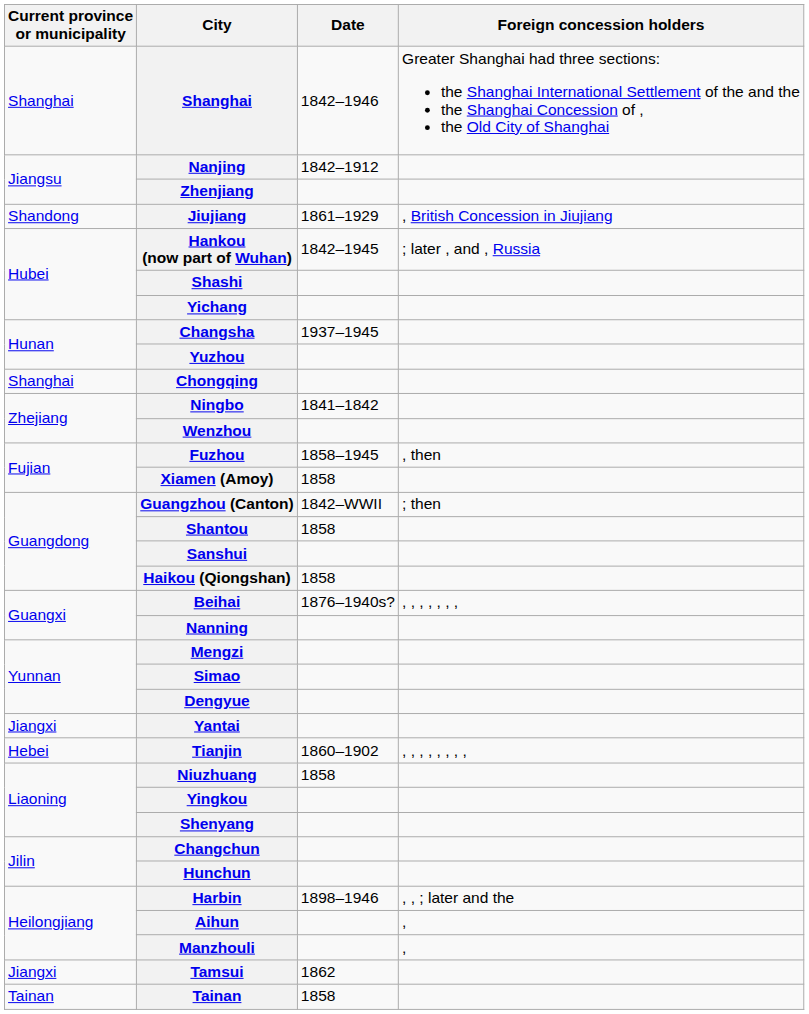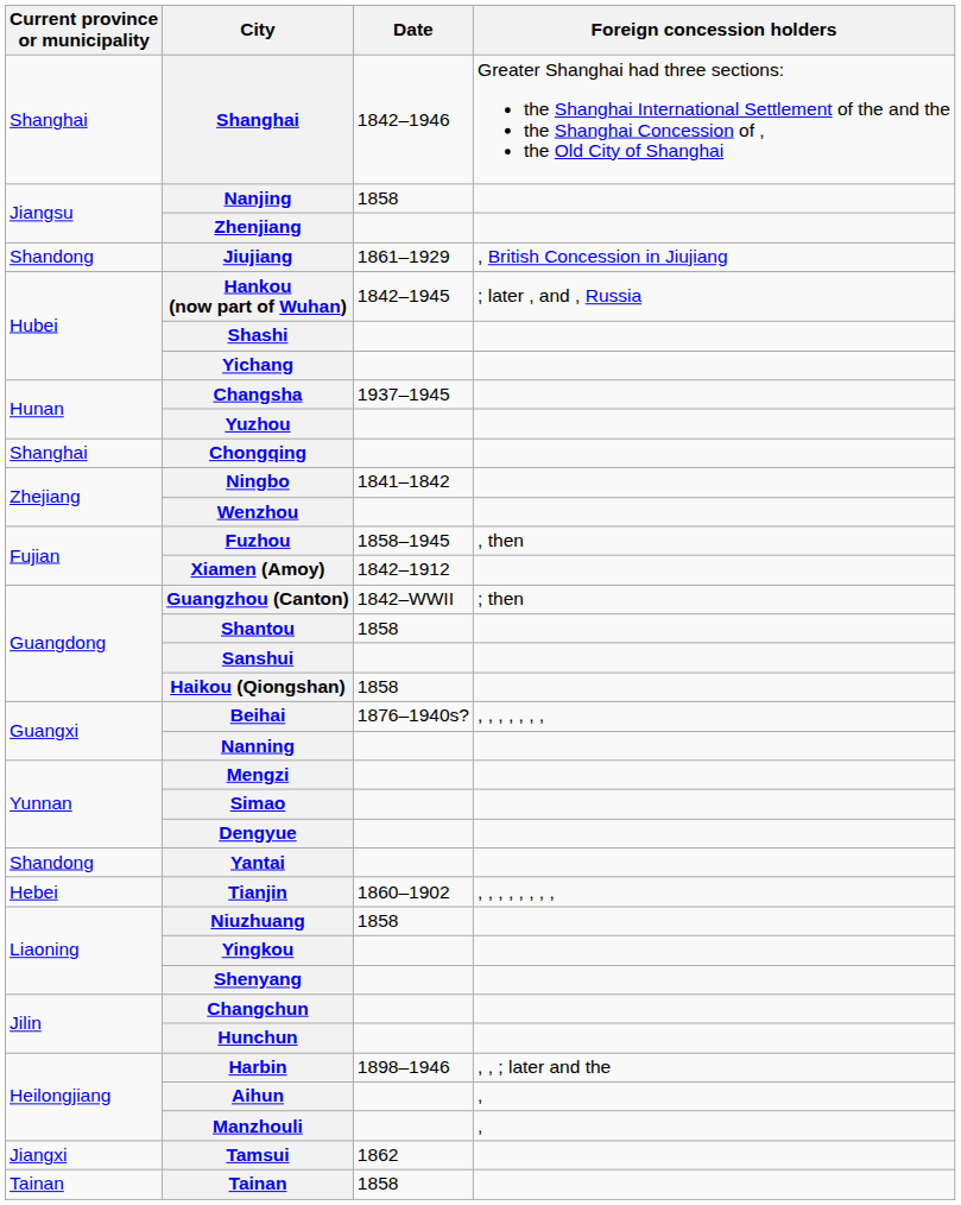Nanjing | Date: 1842–1912 -> 1858
Xiamen (Amoy) | Date: 1858 -> 1842–1912
Yantai | Current province or municipality: Jiangxi -> Shandong
